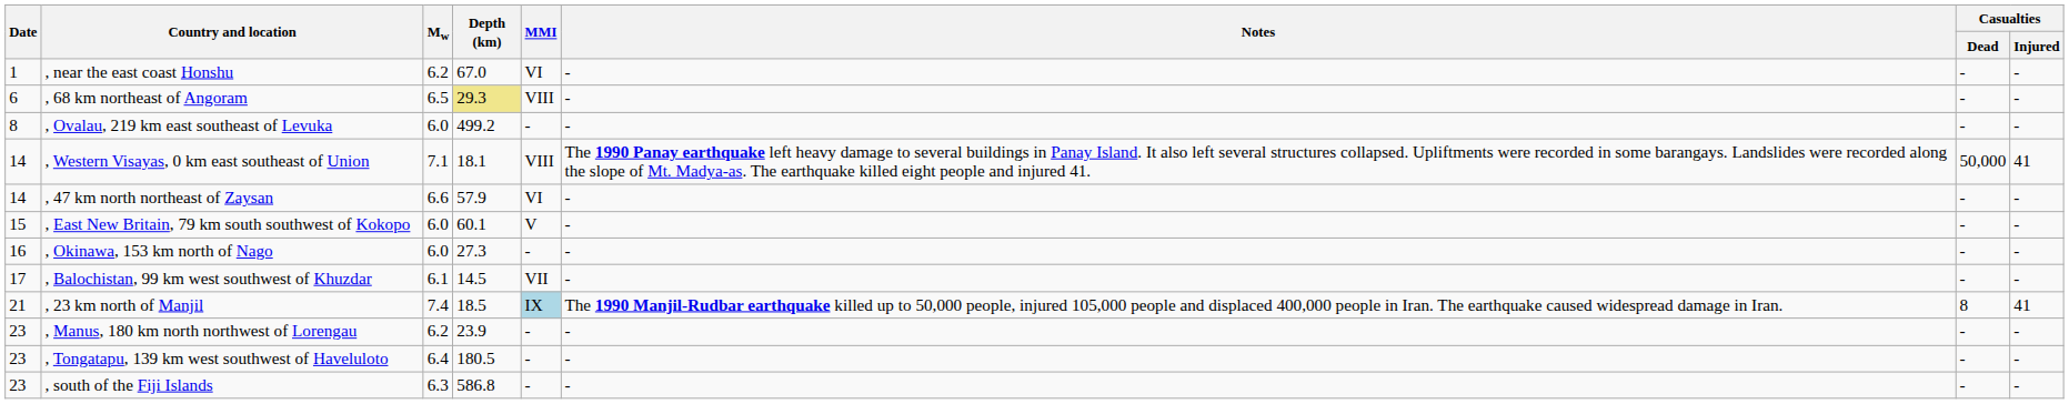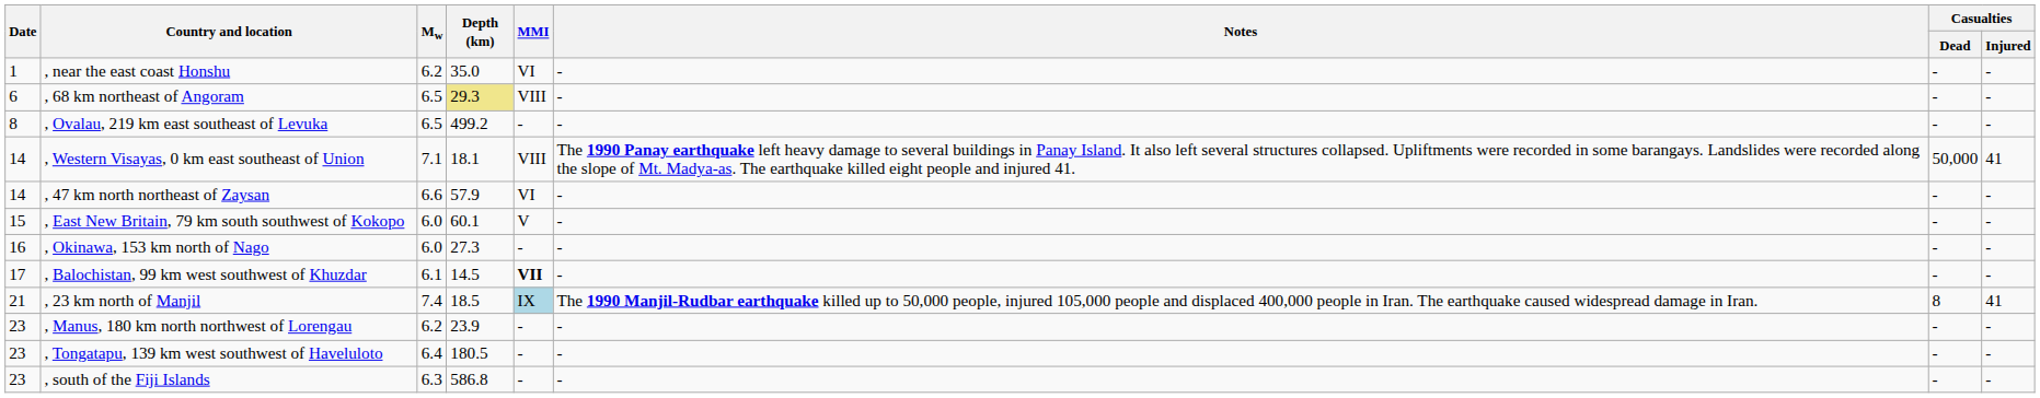, near the east coast Honshu | Depth (km): 67.0 -> 35.0
, Ovalau, 219 km east southeast of Levuka | Mw: 6.0 -> 6.5
, Balochistan, 99 km west southwest of Khuzdar | MMI: normal -> bold
